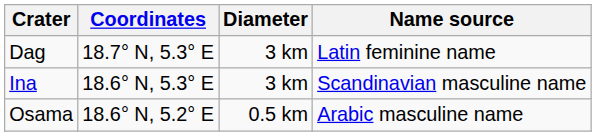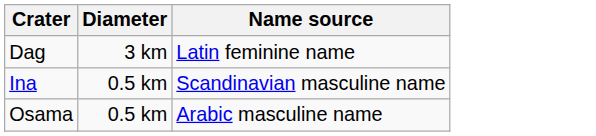- column: Coordinates | 18.7° N, 5.3° E | 18.6° N, 5.3° E | 18.6° N, 5.2° E
Ina | Diameter: 3 km -> 0.5 km
